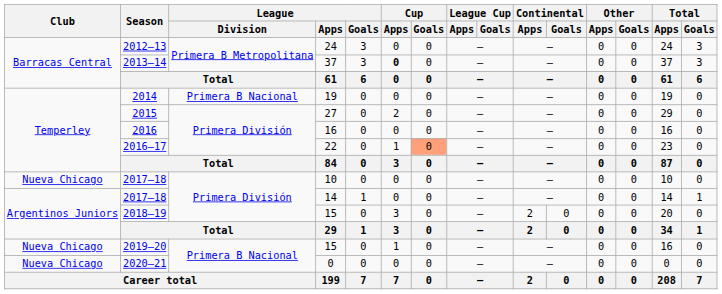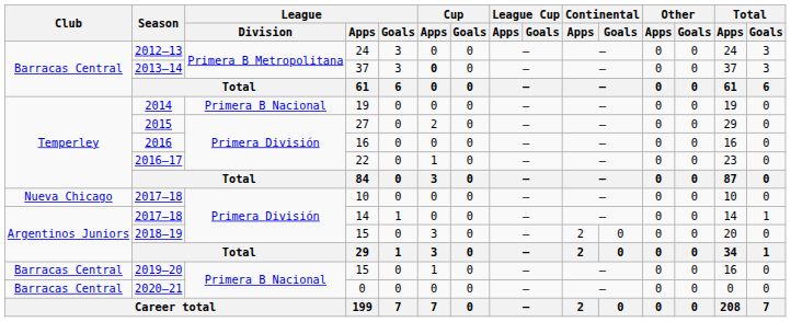2016–17 | Cup / Goals: lightsalmon background -> no background
2019–20 | Club: Nueva Chicago -> Barracas Central
2020–21 | Club: Nueva Chicago -> Barracas Central
